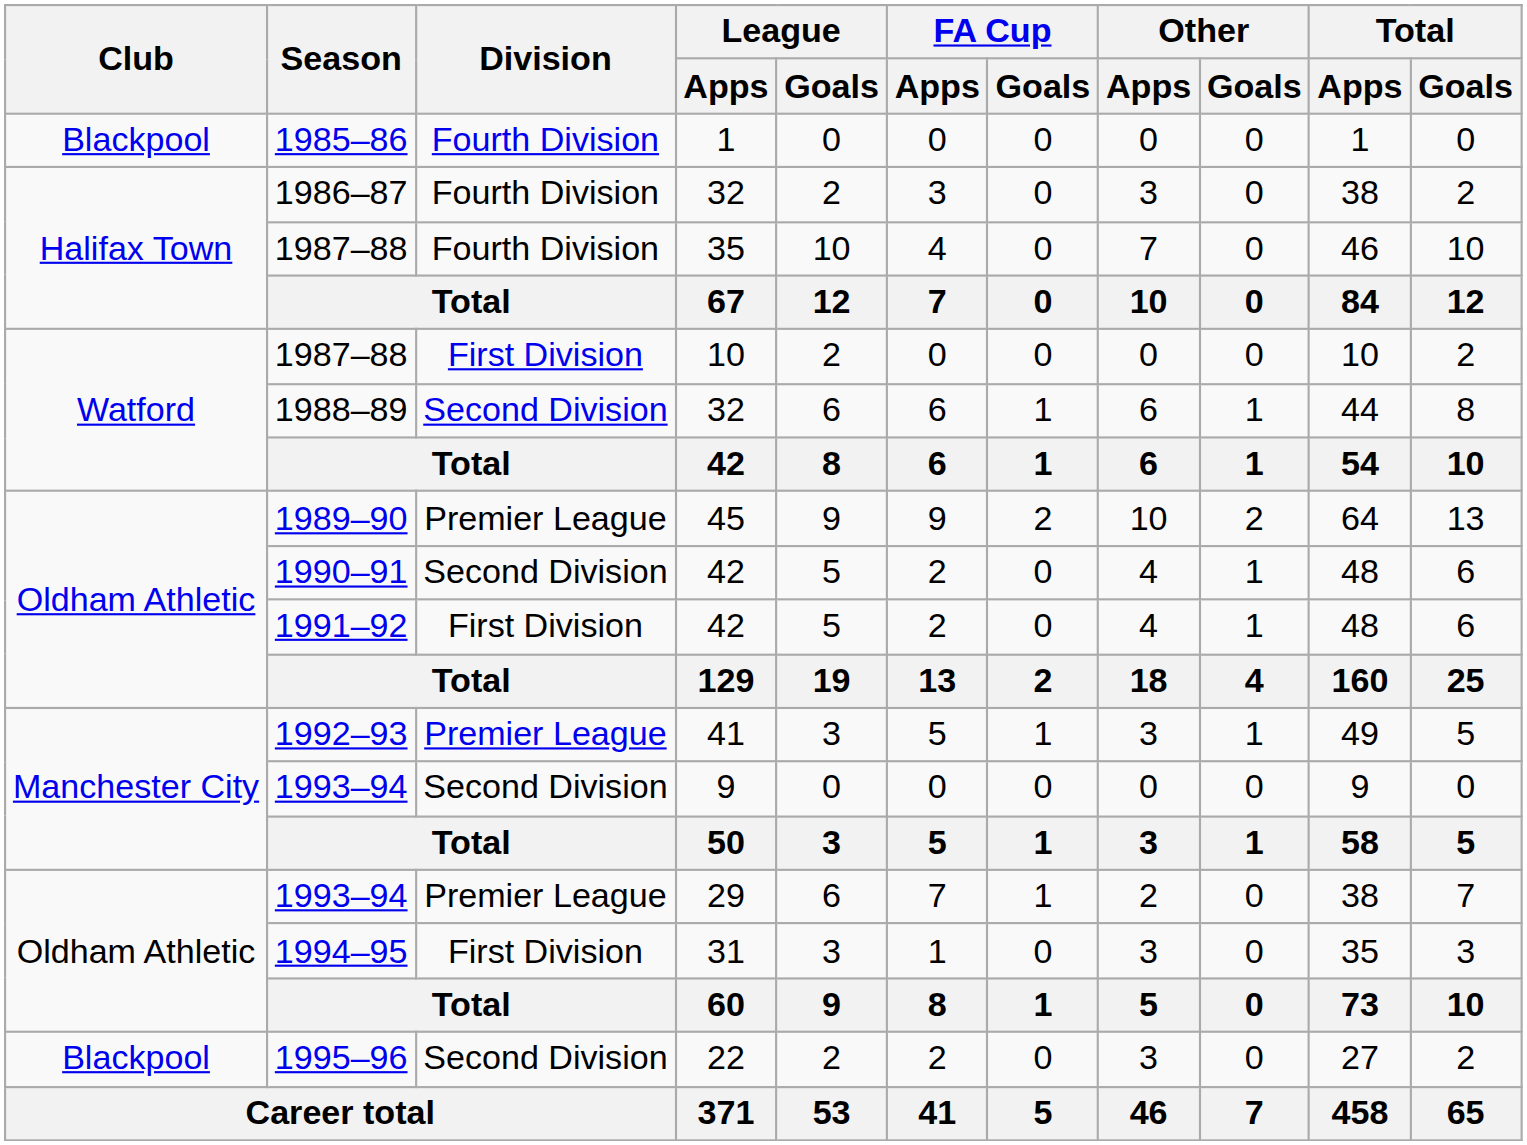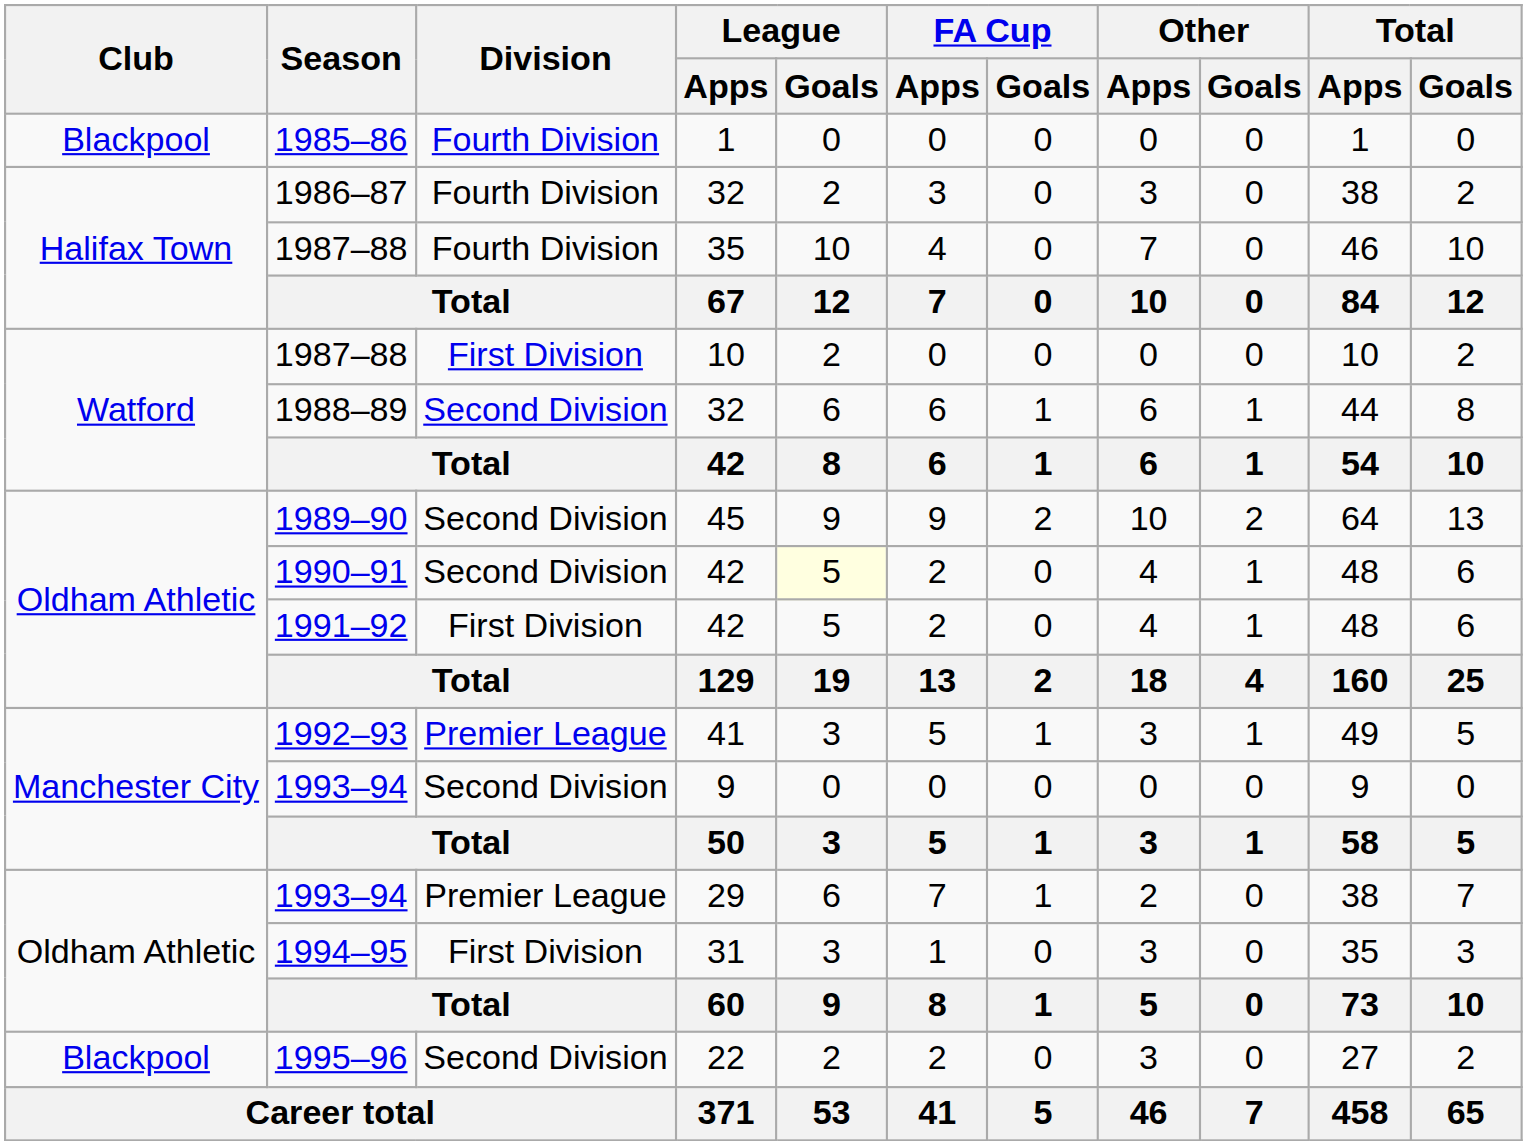1989–90 | Division: Premier League -> Second Division
1990–91 | League / Goals: no background -> lightyellow background
